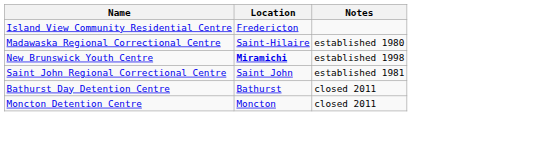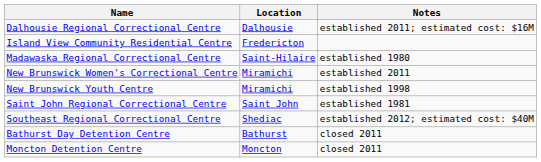+ row: Dalhousie Regional Correctional Centre | Dalhousie | established 2011; estimated cost: $16M
+ row: New Brunswick Women's Correctional Centre | Miramichi | established 2011
New Brunswick Youth Centre | Location: bold -> normal
+ row: Southeast Regional Correctional Centre | Shediac | established 2012; estimated cost: $40M
